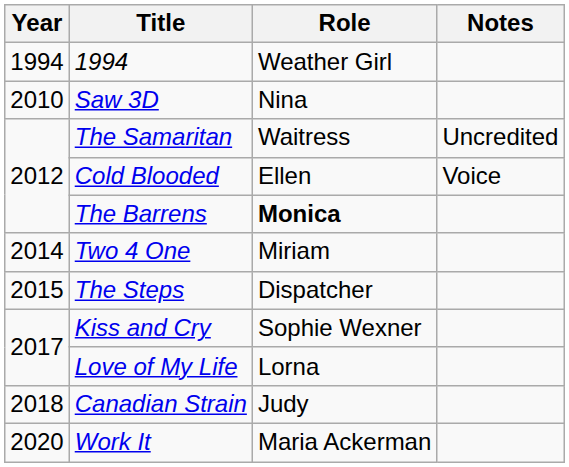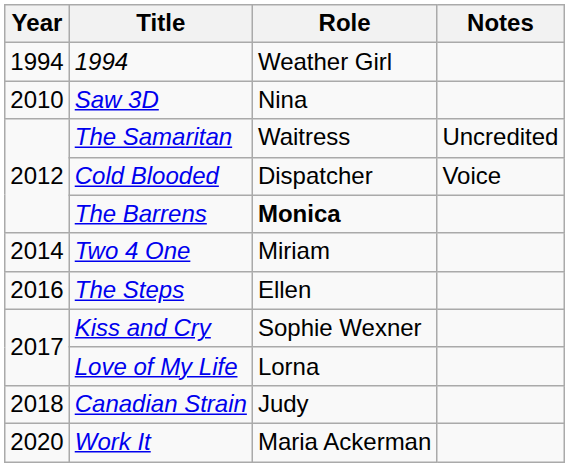Cold Blooded | Role: Ellen -> Dispatcher
The Steps | Year: 2015 -> 2016
The Steps | Role: Dispatcher -> Ellen
